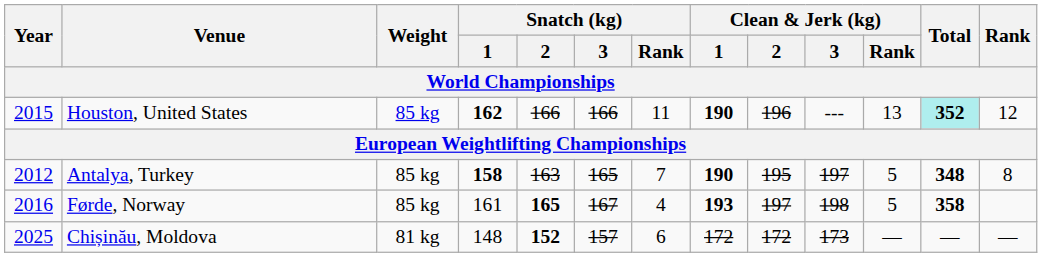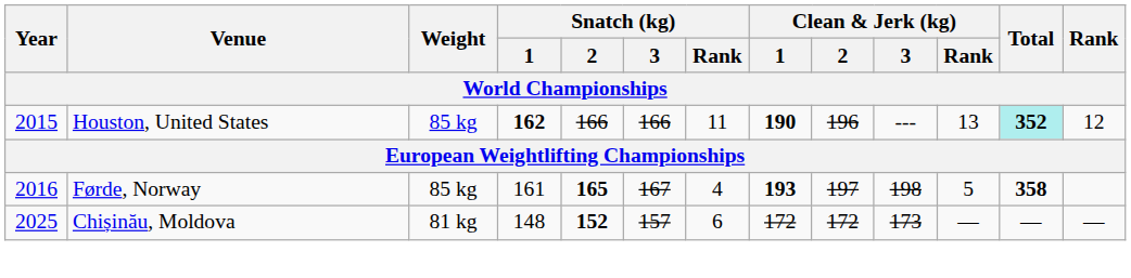- row: 2012 | Antalya, Turkey | 85 kg | 158 | 163 | 165 | 7 | 190 | 195 | 197 | 5 | 348 | 8
